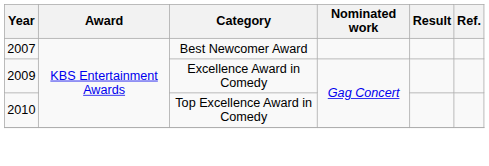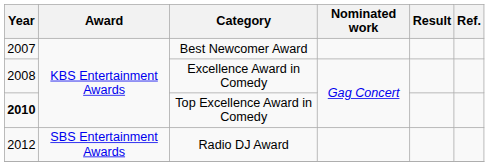Excellence Award in Comedy | Year: 2009 -> 2008
Top Excellence Award in Comedy | Year: normal -> bold
+ row: 2012 | SBS Entertainment Awards | Radio DJ Award
